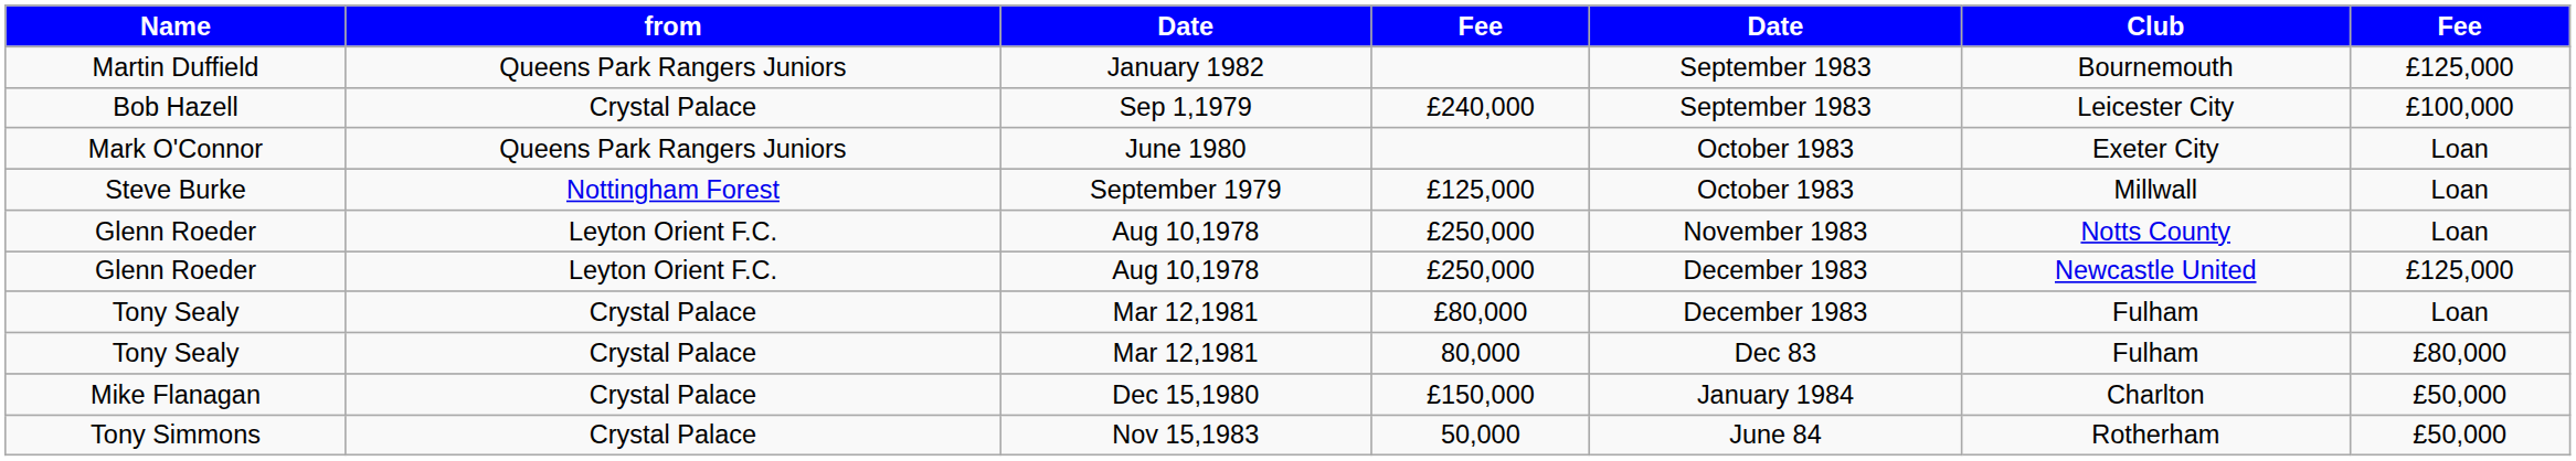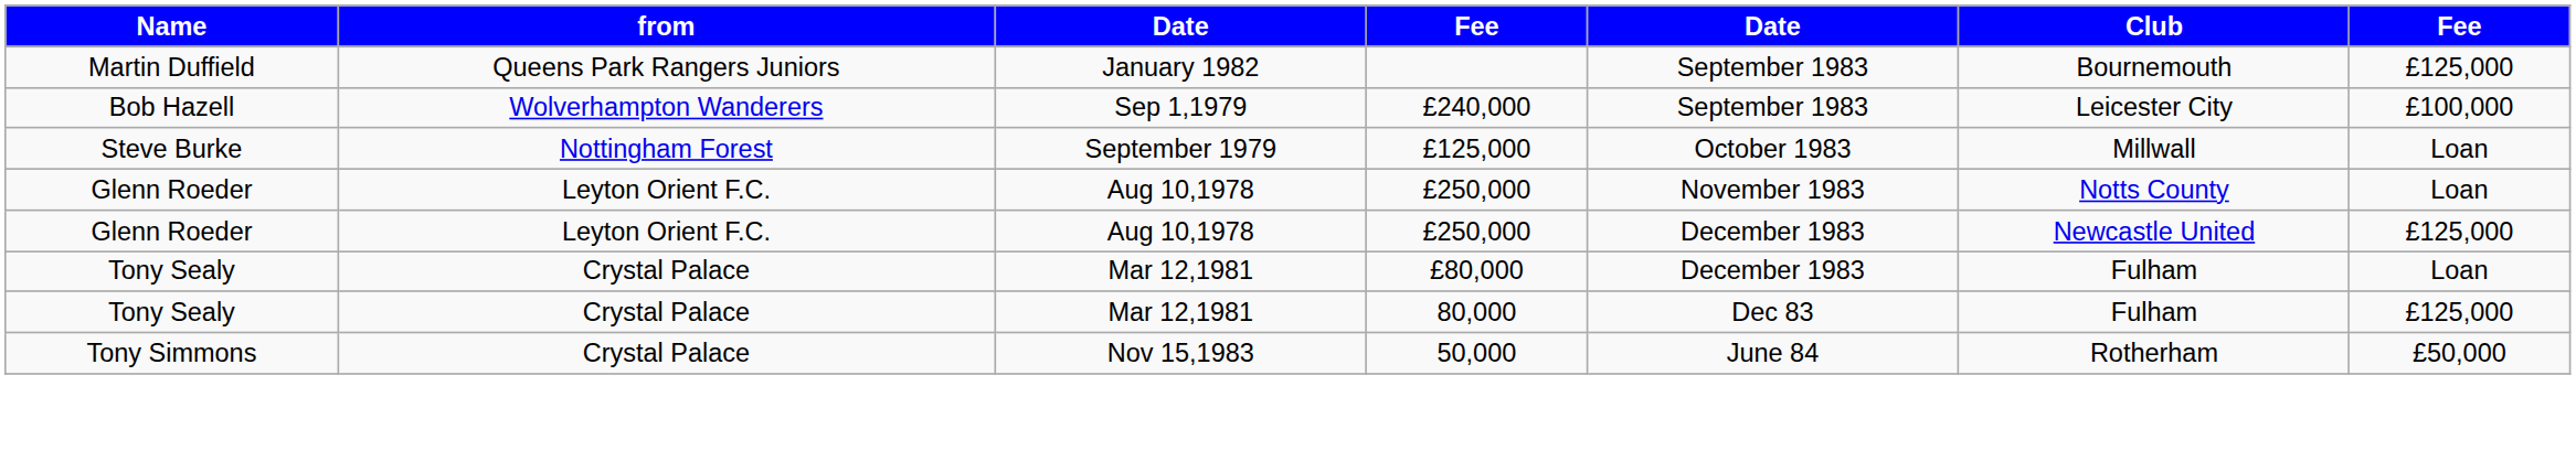Bob Hazell | from: Crystal Palace -> Wolverhampton Wanderers
- row: Mark O'Connor | Queens Park Rangers Juniors | June 1980 | October 1983 | Exeter City | Loan
Tony Sealy / 80,000 | column 7: £80,000 -> £125,000
- row: Mike Flanagan | Crystal Palace | Dec 15,1980 | £150,000 | January 1984 | Charlton | £50,000
